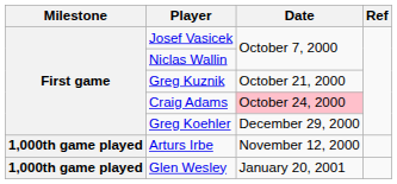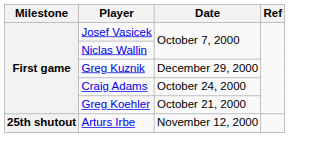Greg Kuznik | Date: October 21, 2000 -> December 29, 2000
Craig Adams | Date: pink background -> no background
Greg Koehler | Date: December 29, 2000 -> October 21, 2000
Arturs Irbe | Milestone: 1,000th game played -> 25th shutout
- row: 1,000th game played | Glen Wesley | January 20, 2001
